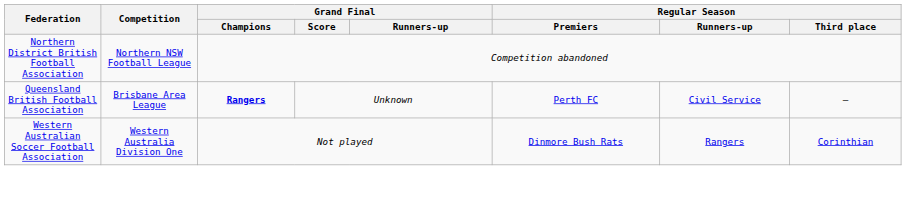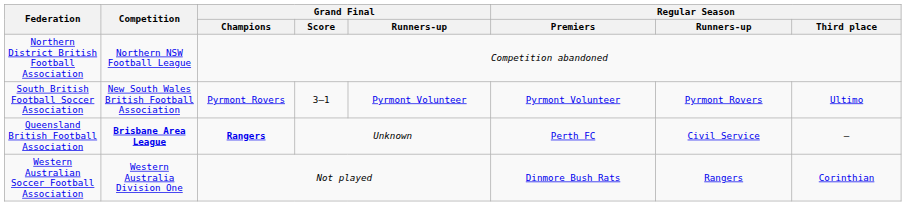+ row: South British Football Soccer Association | New South Wales British Football Association | Pyrmont Rovers | 3–1 | Pyrmont Volunteer | Pyrmont Volunteer | Pyrmont Rovers | Ultimo
Queensland British Football Association | Competition: normal -> bold
